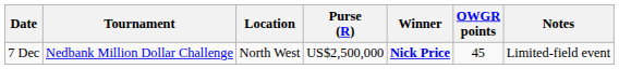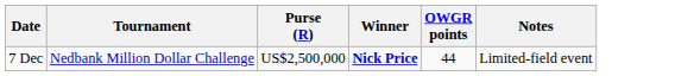- column: Location | North West
7 Dec | OWGR points: 45 -> 44
